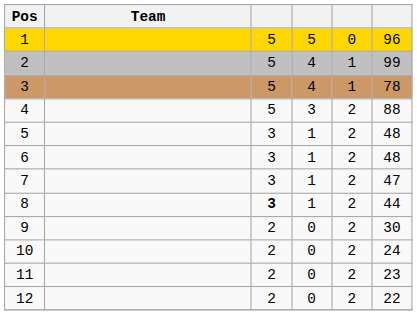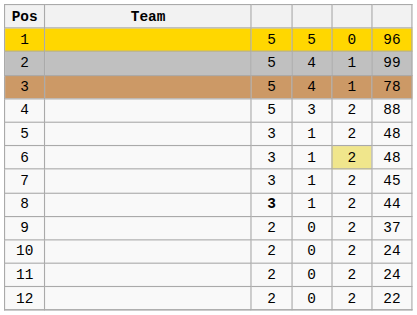6 | column 5: no background -> khaki background
7 | column 6: 47 -> 45
9 | column 6: 30 -> 37
11 | column 6: 23 -> 24
